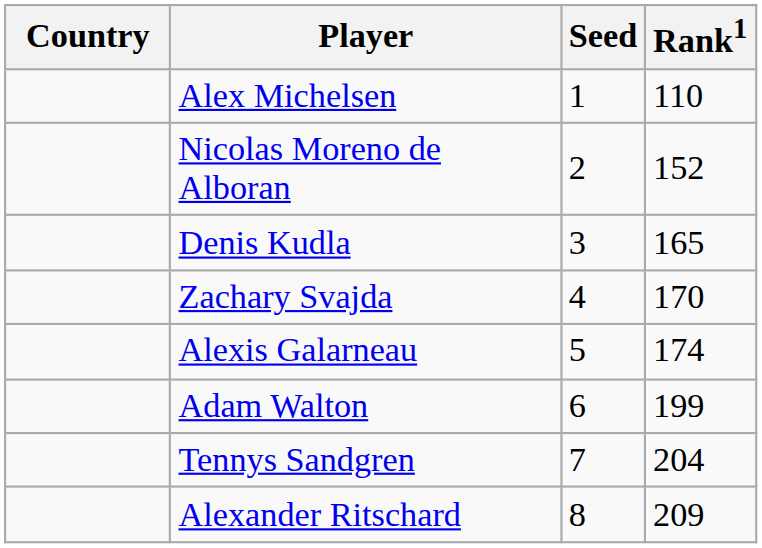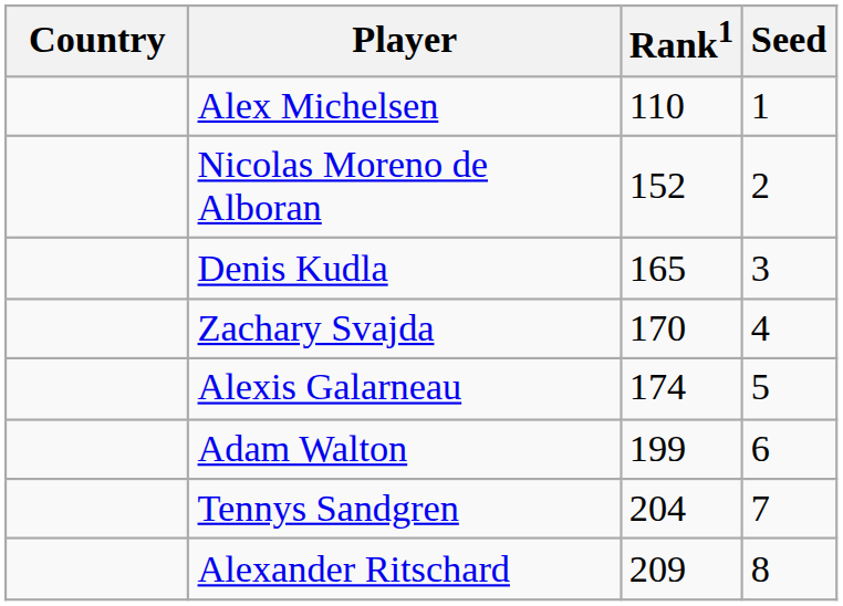columns swapped: Rank1 <-> Seed
